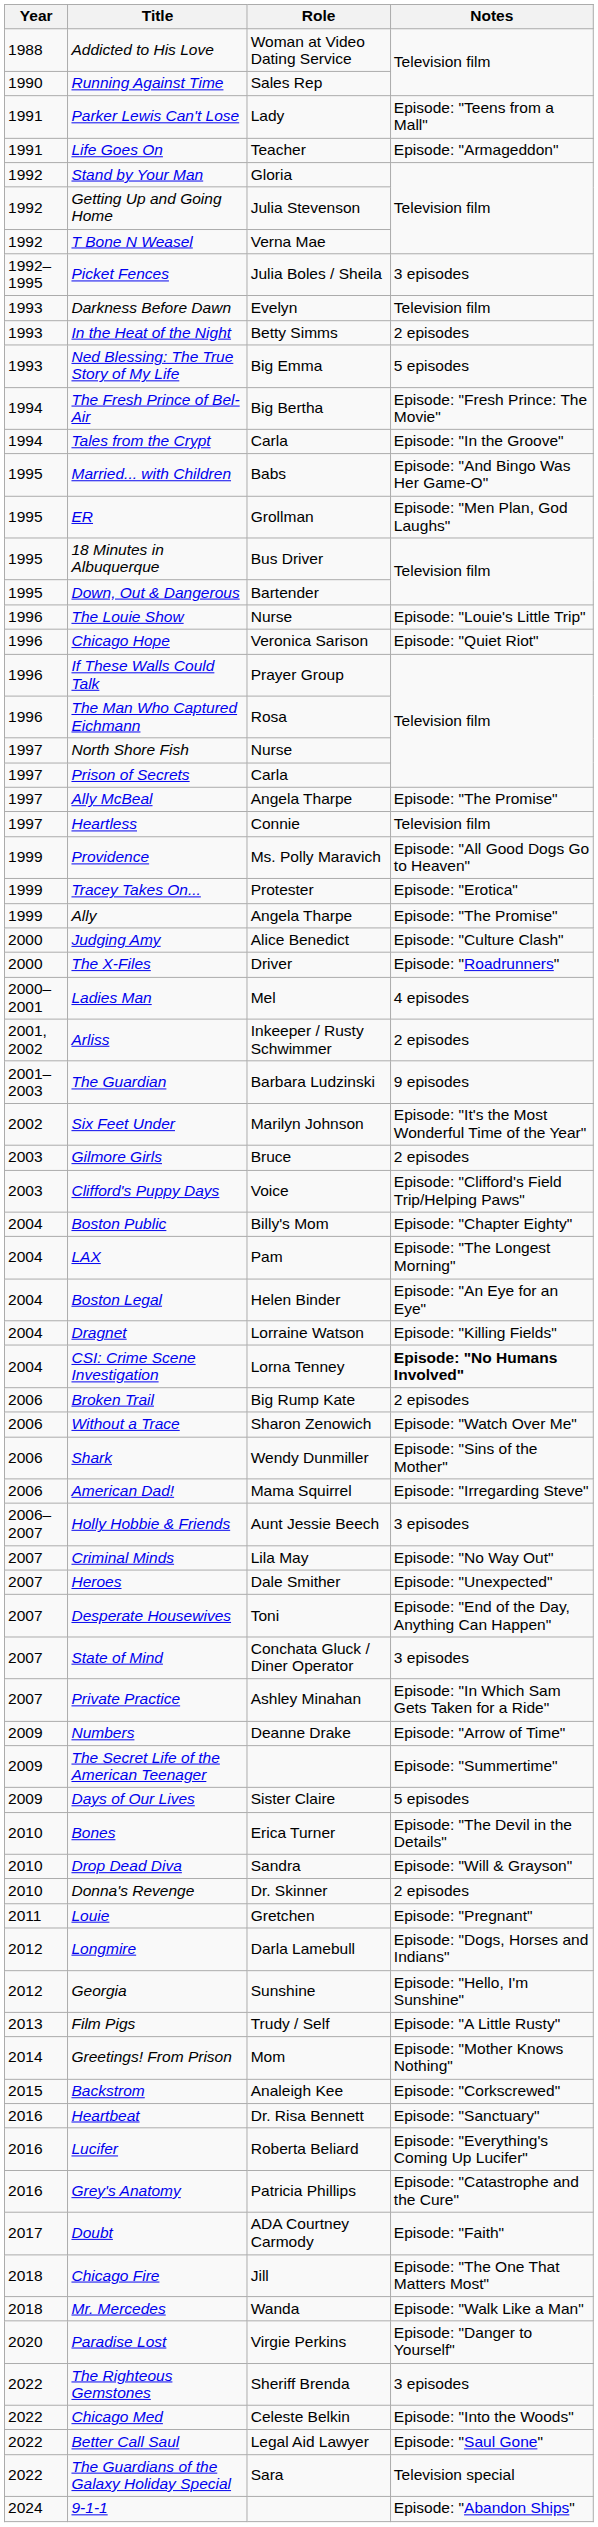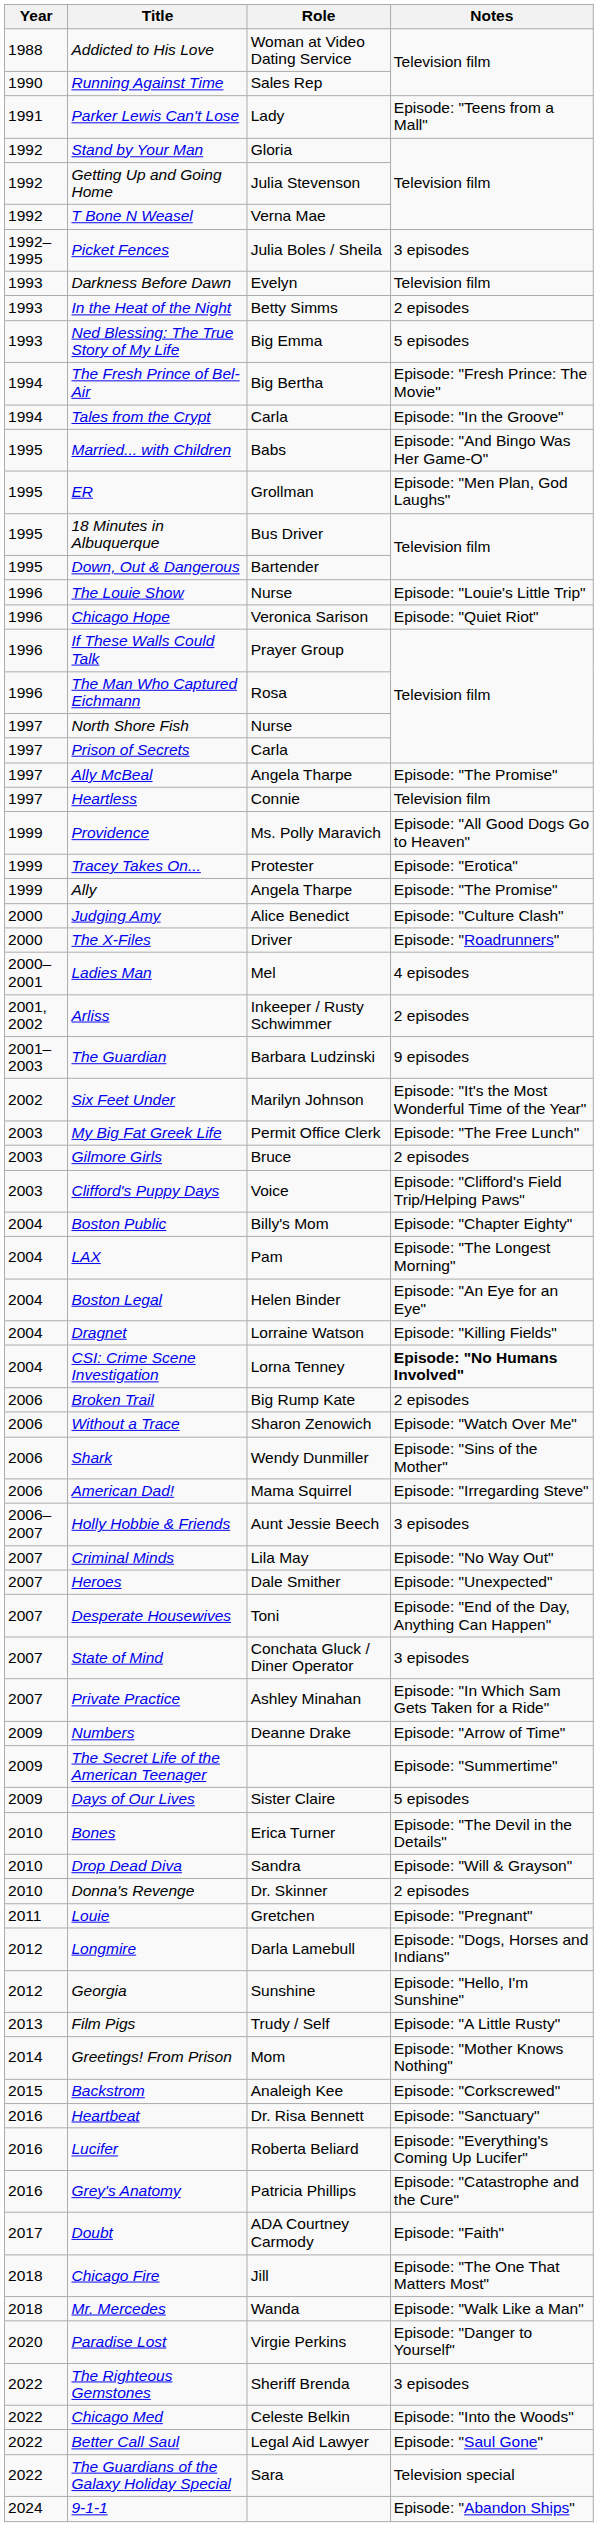- row: 1991 | Life Goes On | Teacher | Episode: "Armageddon"
+ row: 2003 | My Big Fat Greek Life | Permit Office Clerk | Episode: "The Free Lunch"
